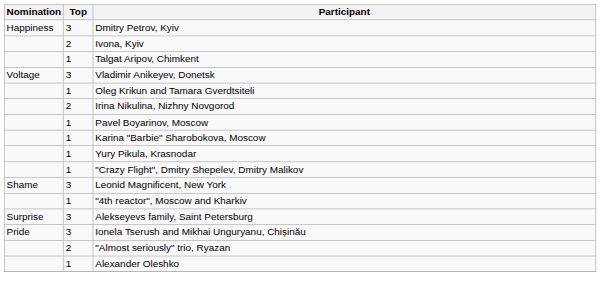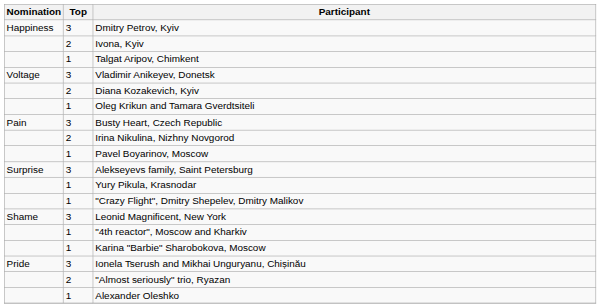+ row: 2 | Diana Kozakevich, Kyiv
+ row: Pain | 3 | Busty Heart, Czech Republic
rows swapped: Alekseyevs family, Saint Petersburg <-> Karina "Barbie" Sharobokova, Moscow
